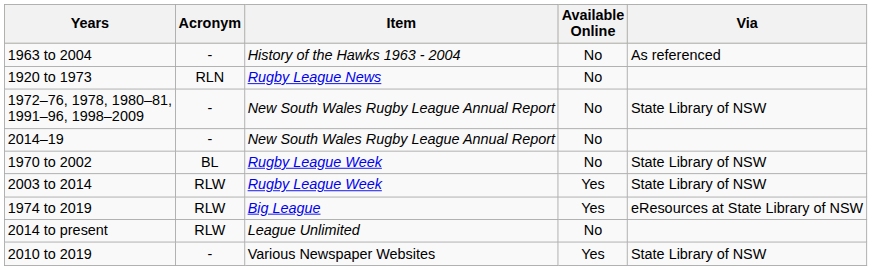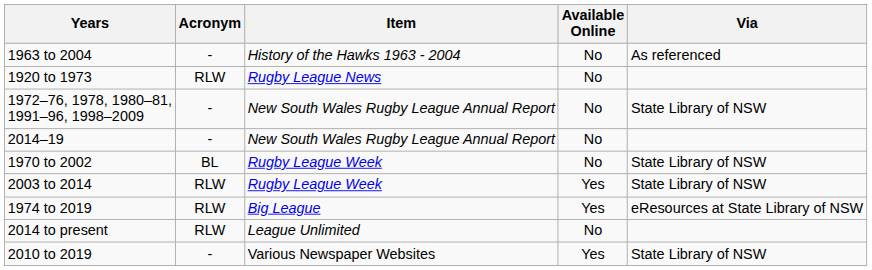1920 to 1973 | Acronym: RLN -> RLW
